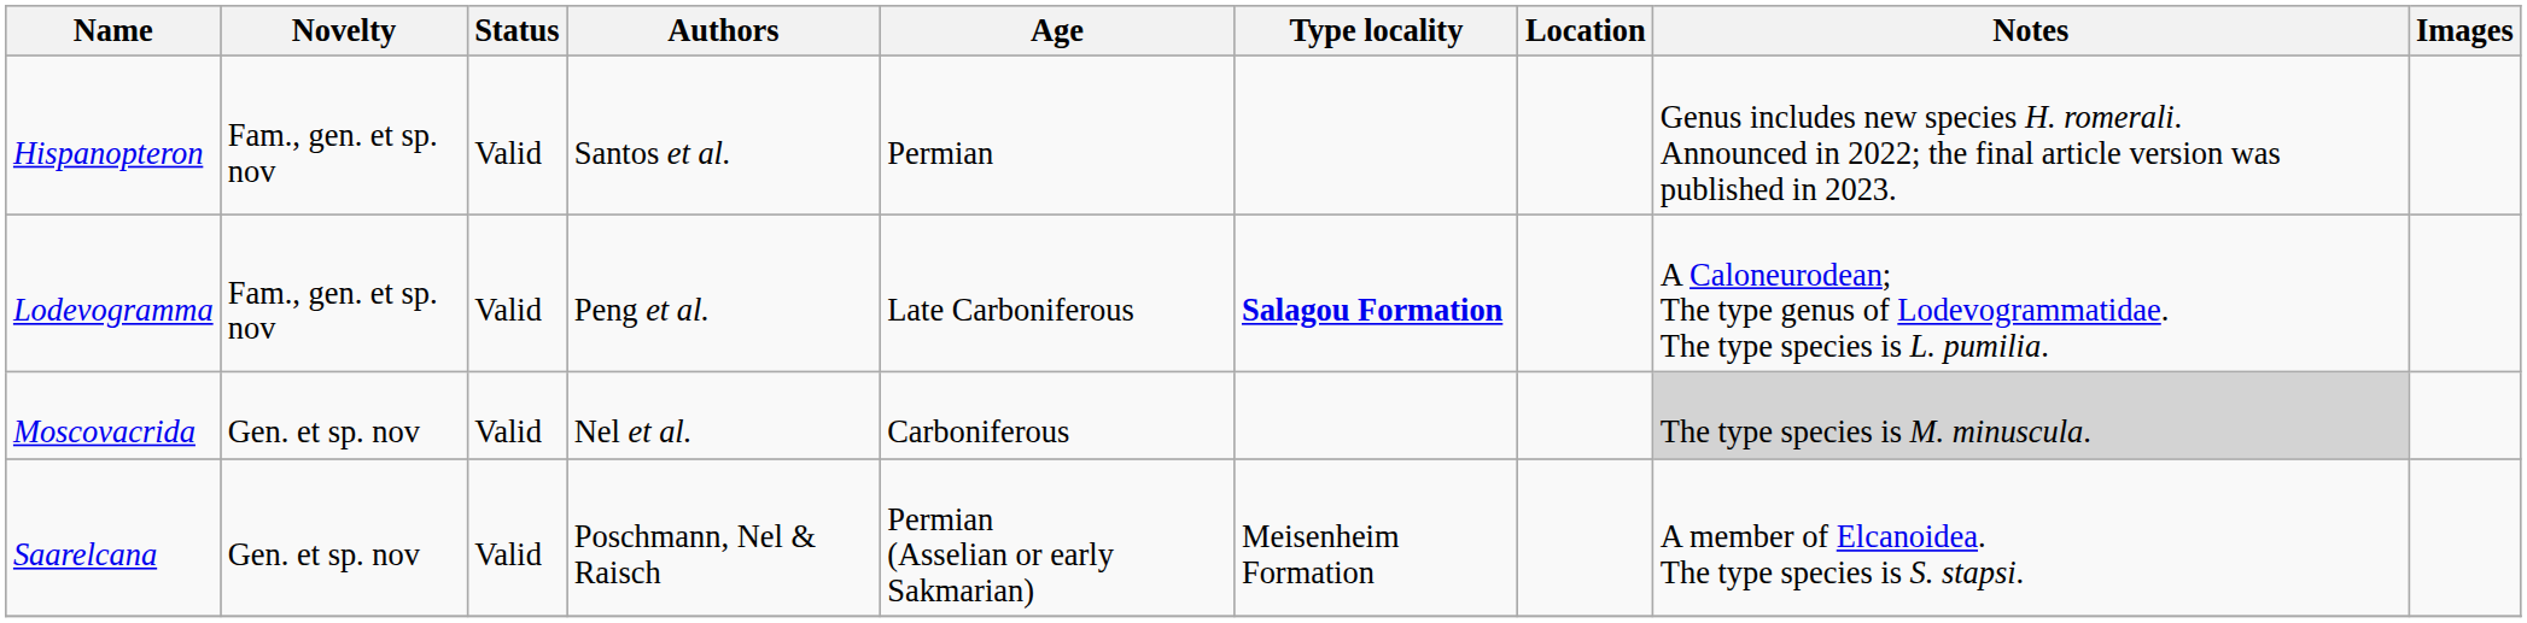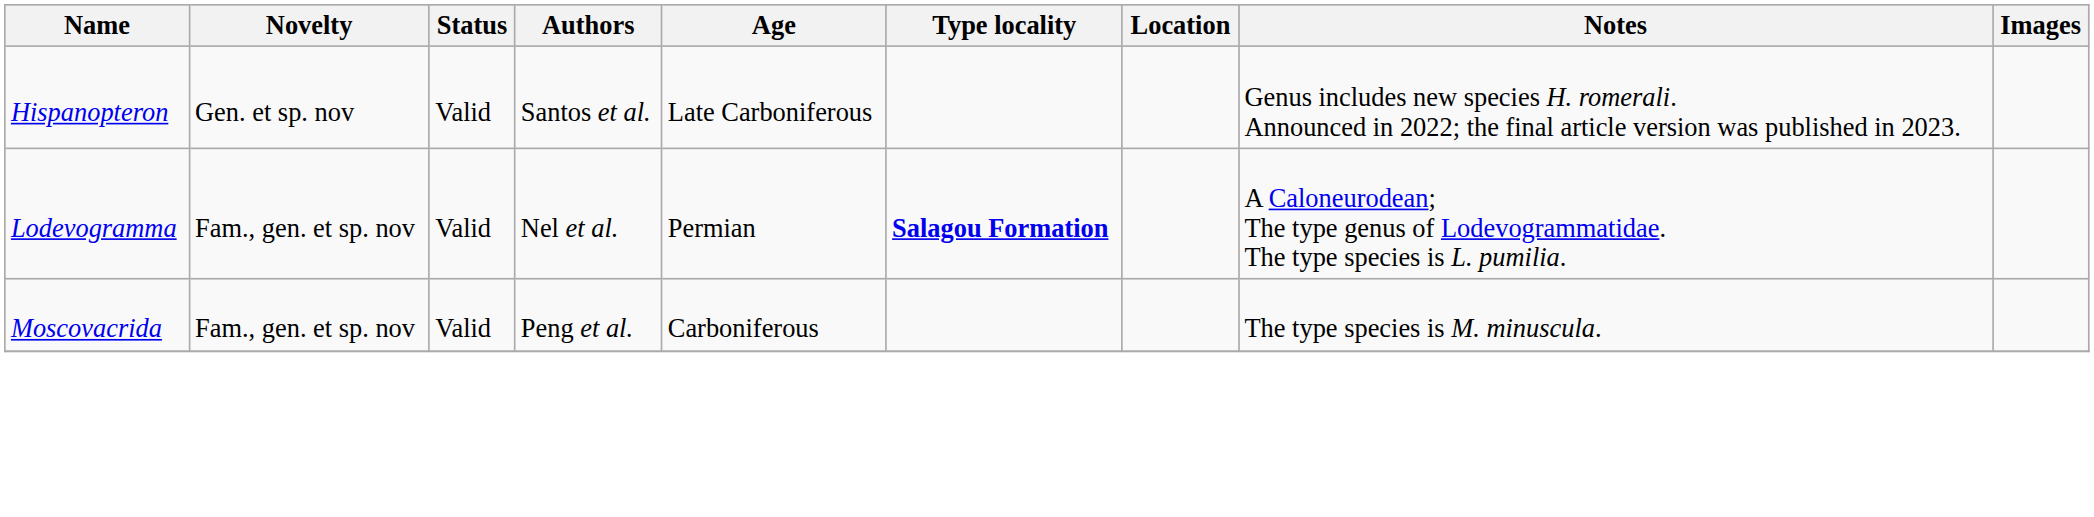Hispanopteron | Novelty: Fam., gen. et sp. nov -> Gen. et sp. nov
Hispanopteron | Age: Permian -> Late Carboniferous
Lodevogramma | Authors: Peng et al. -> Nel et al.
Lodevogramma | Age: Late Carboniferous -> Permian
Moscovacrida | Novelty: Gen. et sp. nov -> Fam., gen. et sp. nov
Moscovacrida | Authors: Nel et al. -> Peng et al.
Moscovacrida | Notes: lightgrey background -> no background
- row: Saarelcana | Gen. et sp. nov | Valid | Poschmann, Nel & Raisch | Permian (Asselian or early Sakmarian) | Meisenheim Formation | A member of Elcanoidea. The type species is S. stapsi.
